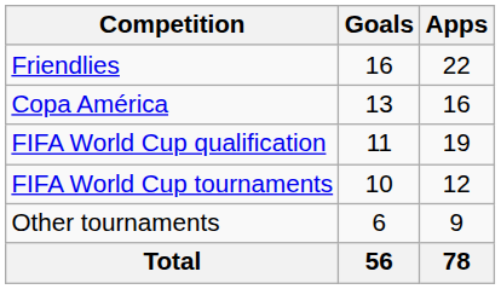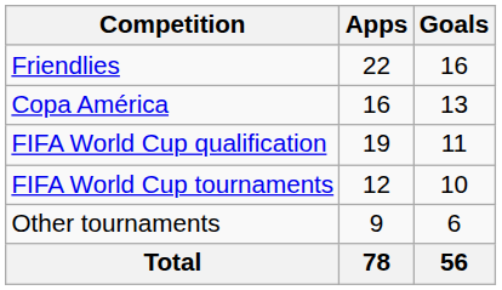columns swapped: Apps <-> Goals
